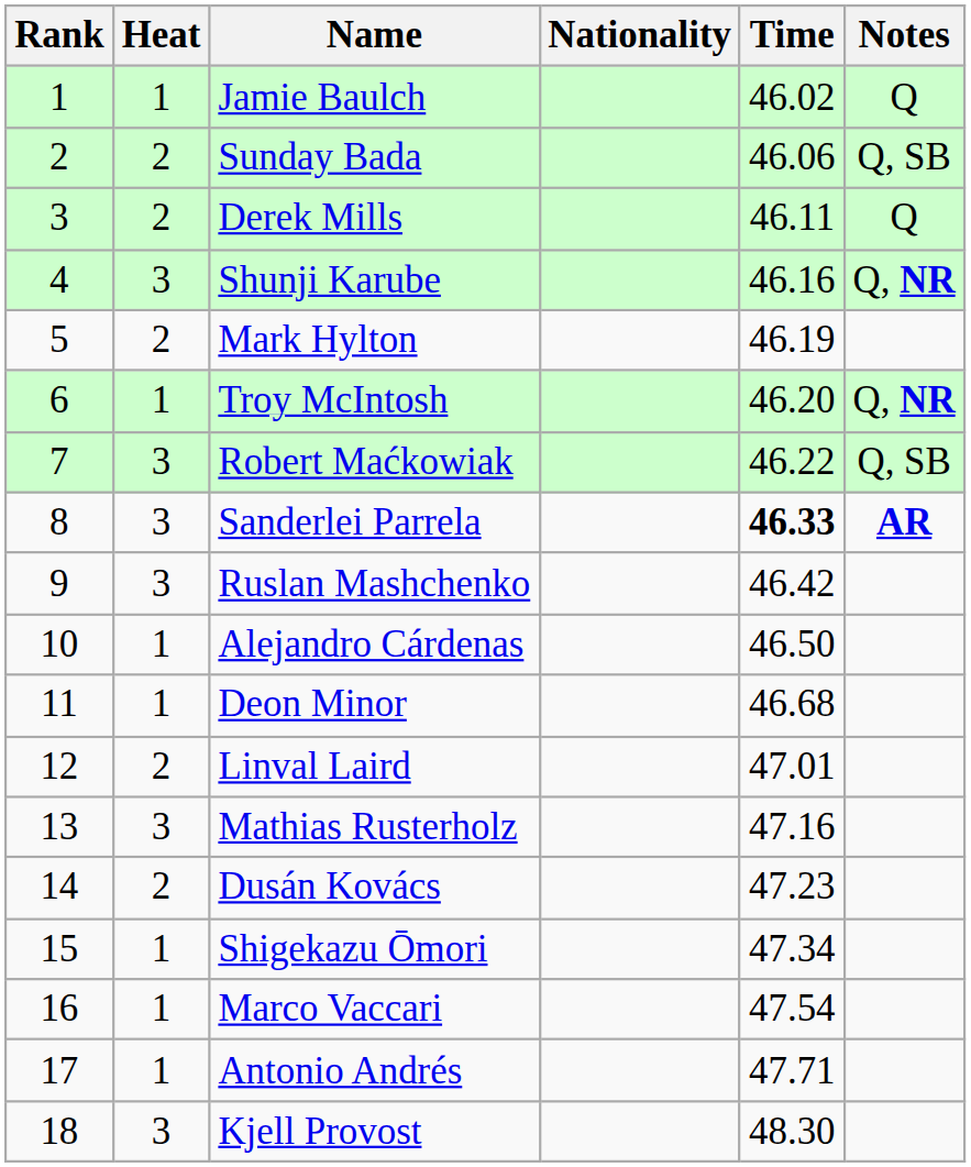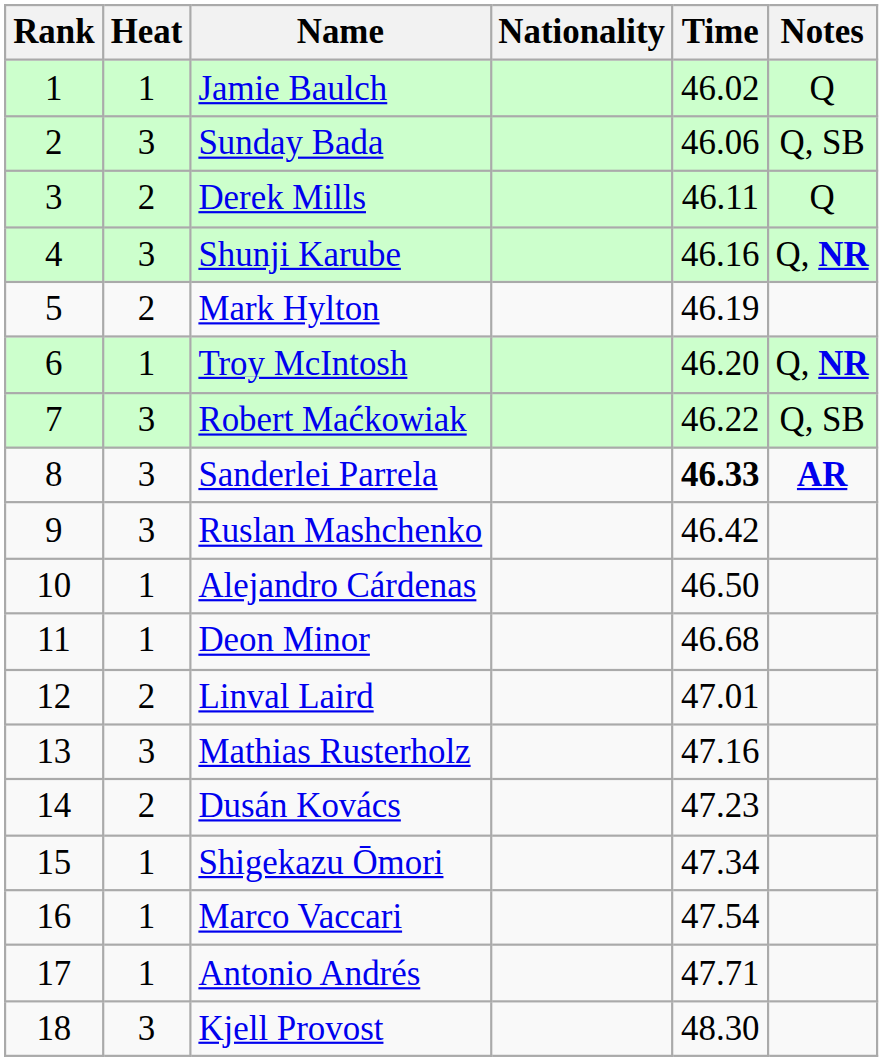Sunday Bada | Heat: 2 -> 3
